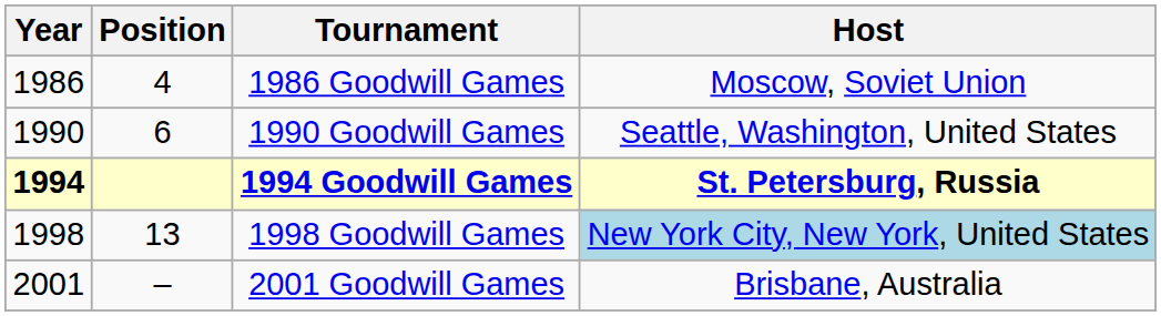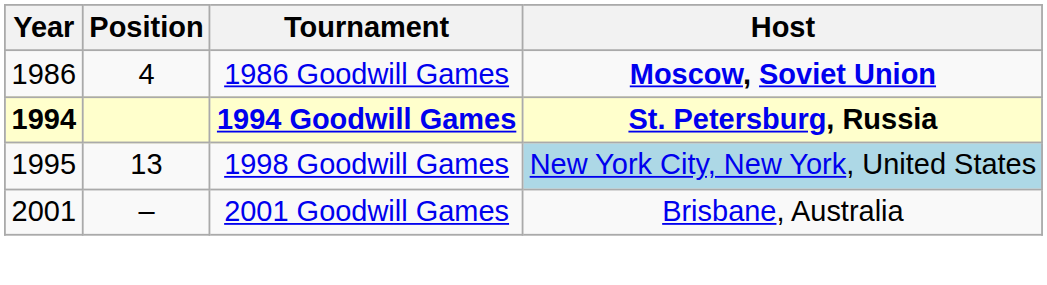1986 Goodwill Games | Host: normal -> bold
- row: 1990 | 6 | 1990 Goodwill Games | Seattle, Washington, United States
1998 Goodwill Games | Year: 1998 -> 1995
